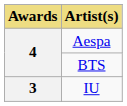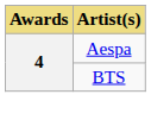- row: 3 | IU
